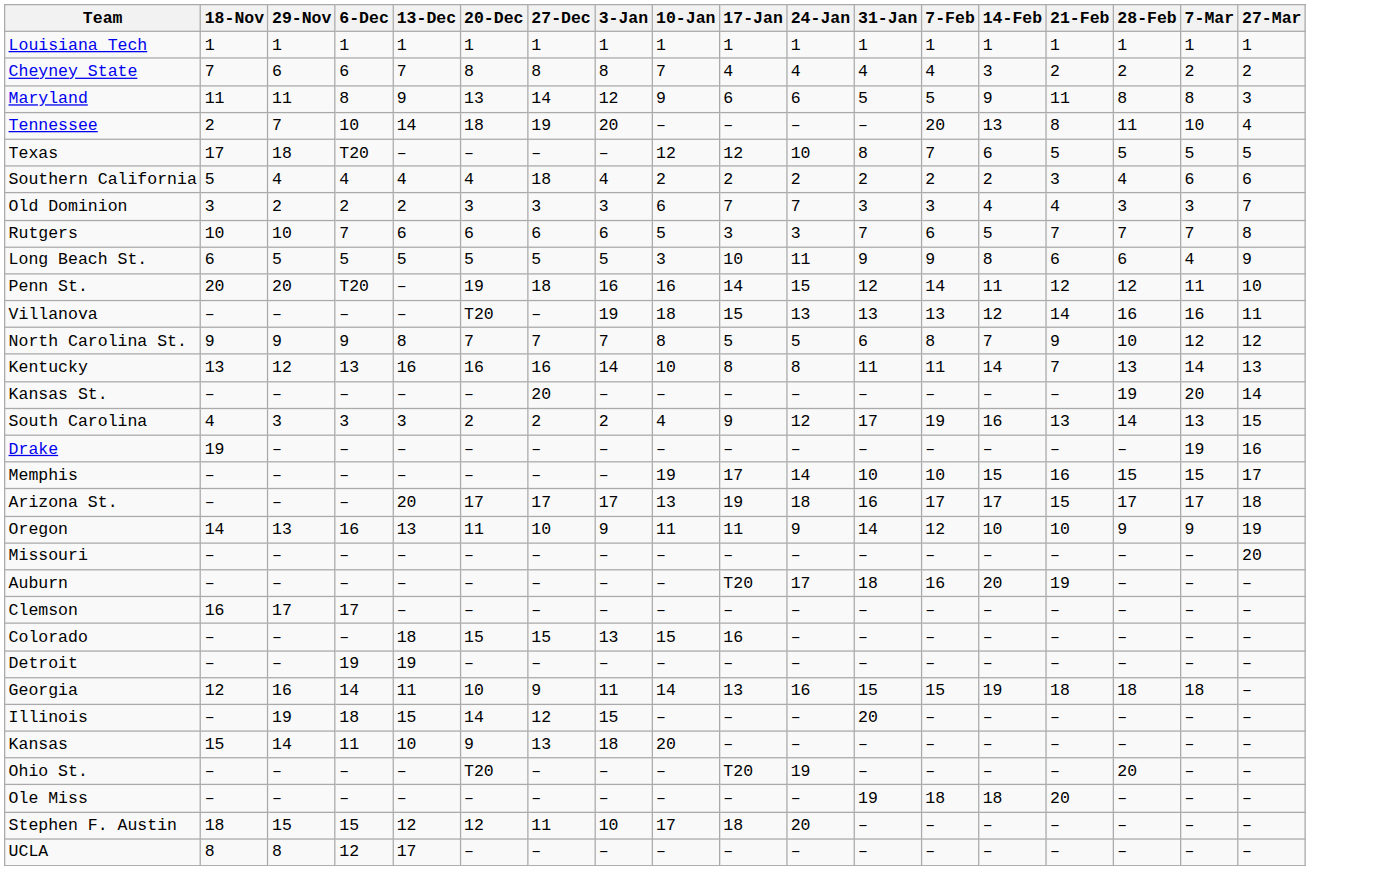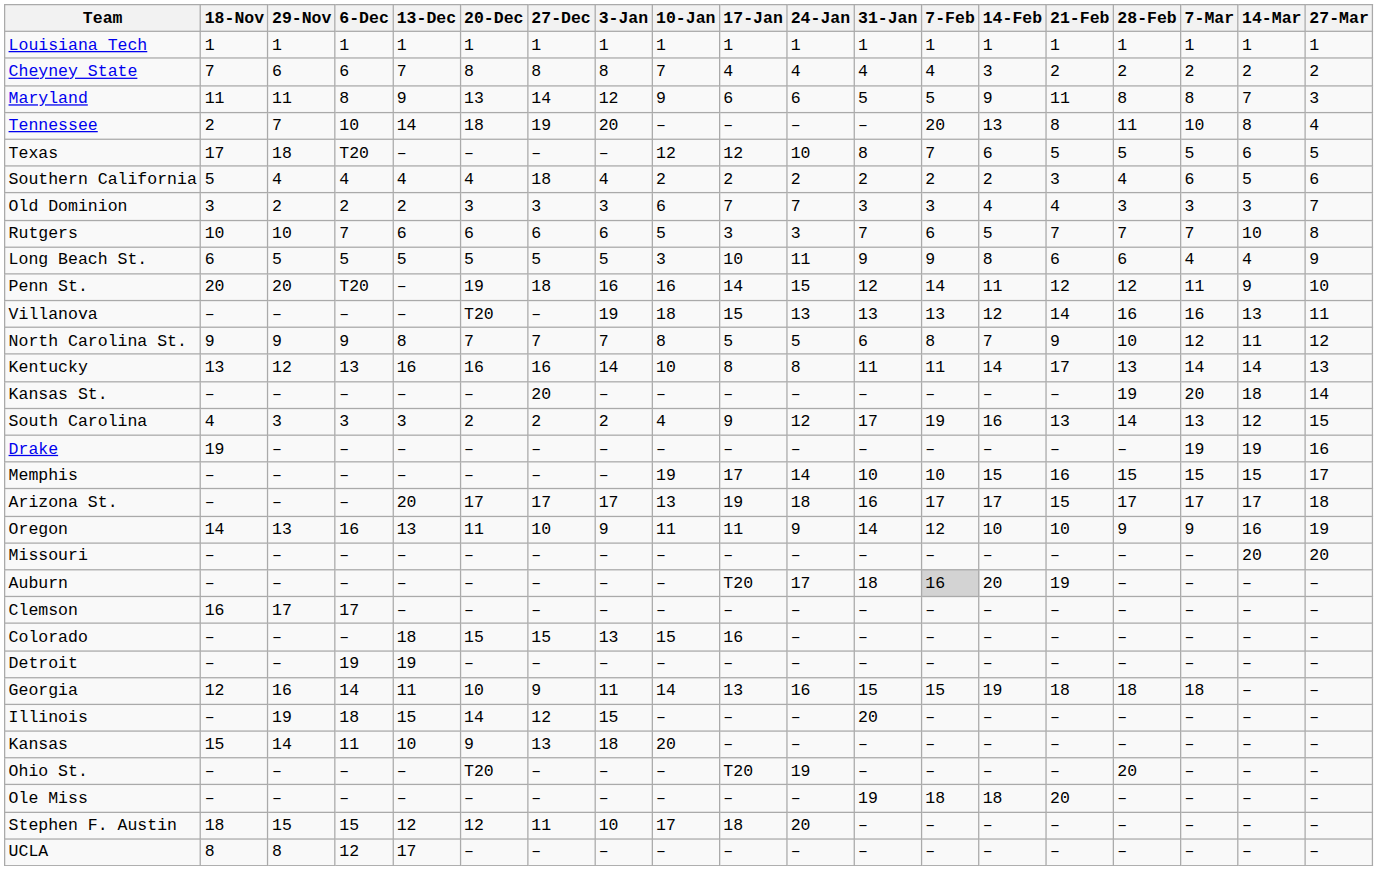+ column: 14-Mar | 1 | 2 | 7 | 8 | 6 | 5 | 3 | 10 | 4 | 9 | 13 | 11 | 14 | 18 | 12 | 19 | 15 | 17 | 16 | 20 | – | – | – | – | – | – | – | – | – | – | –
Kentucky | 21-Feb: 7 -> 17
Auburn | 7-Feb: no background -> lightgrey background
